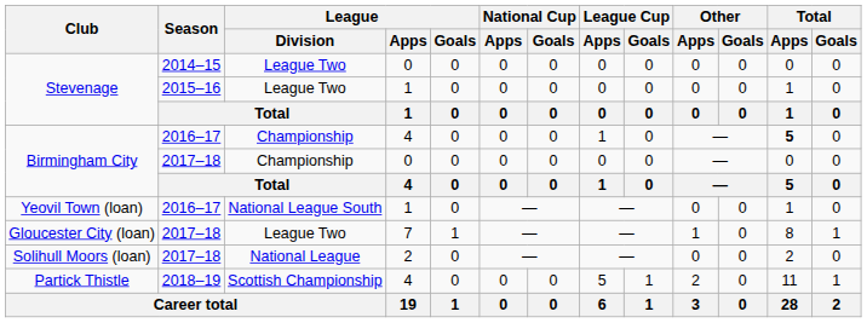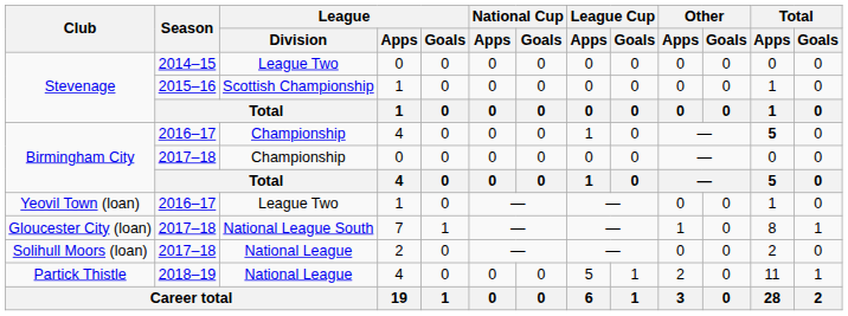Stevenage / 2015–16 | League / Division: League Two -> Scottish Championship
Yeovil Town (loan) | League / Division: National League South -> League Two
Gloucester City (loan) | League / Division: League Two -> National League South
Partick Thistle | League / Division: Scottish Championship -> National League
